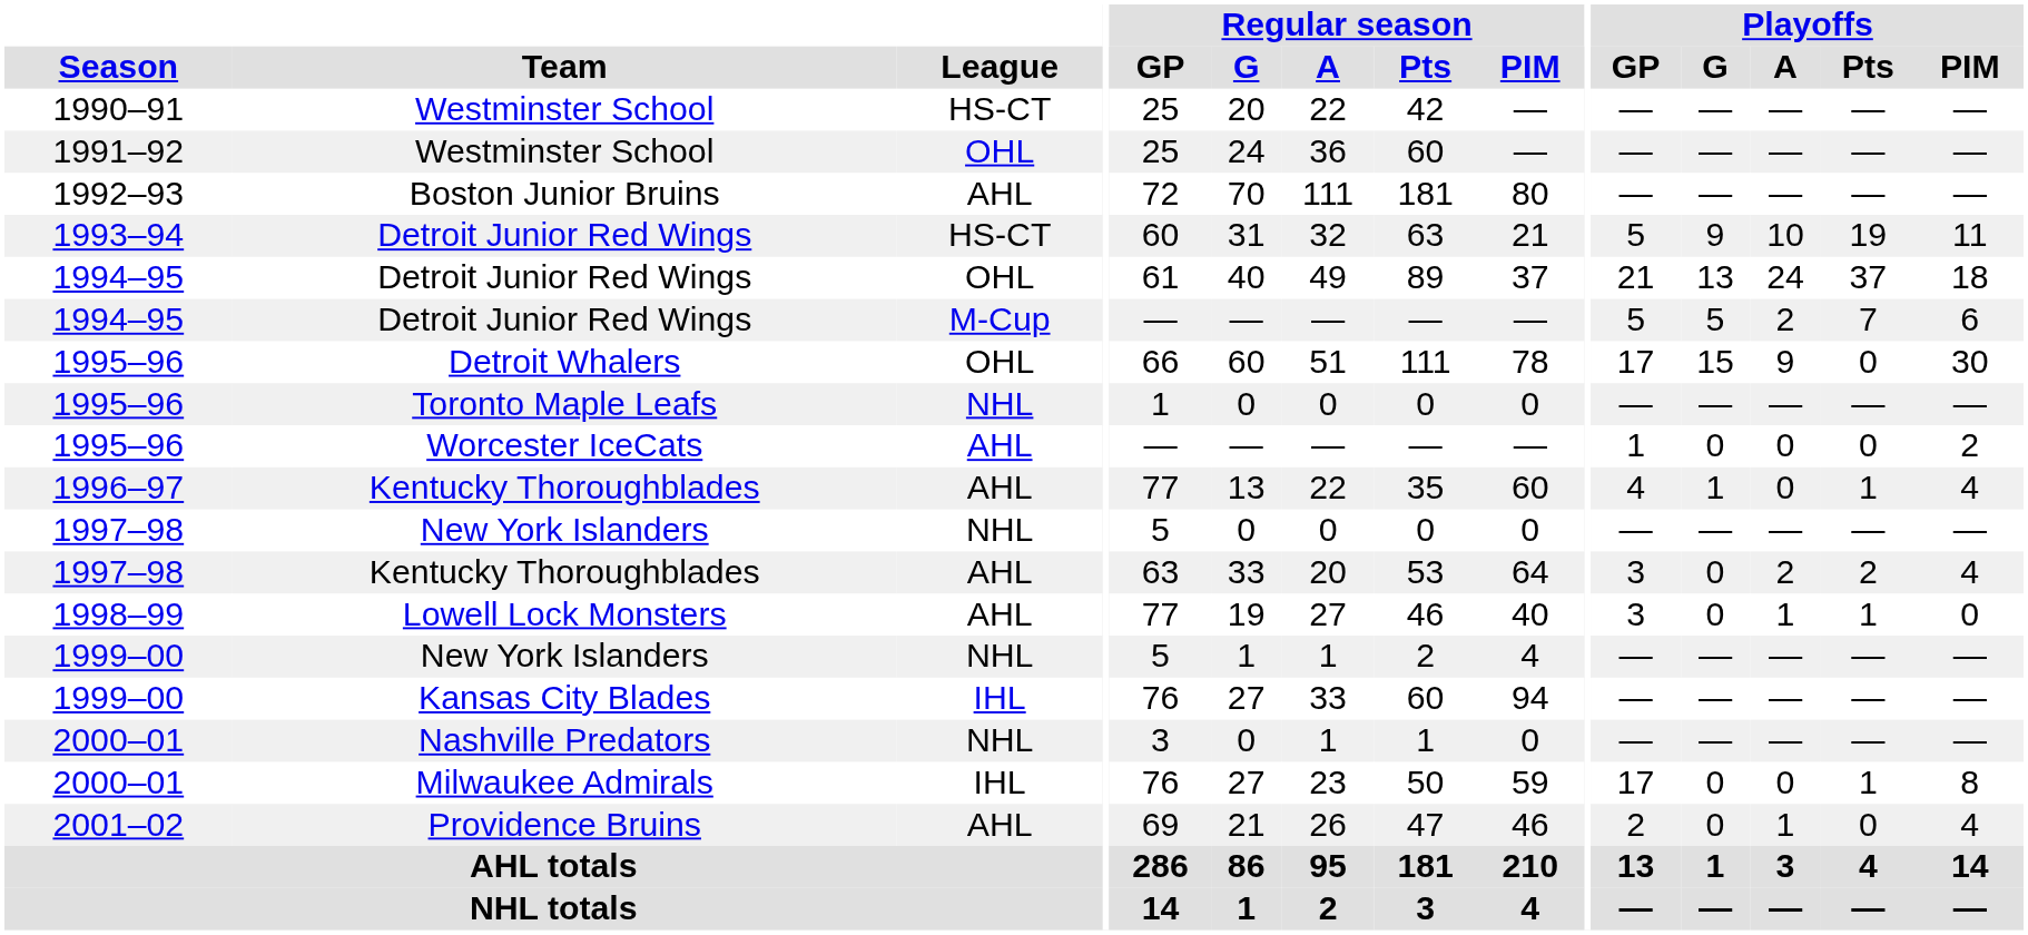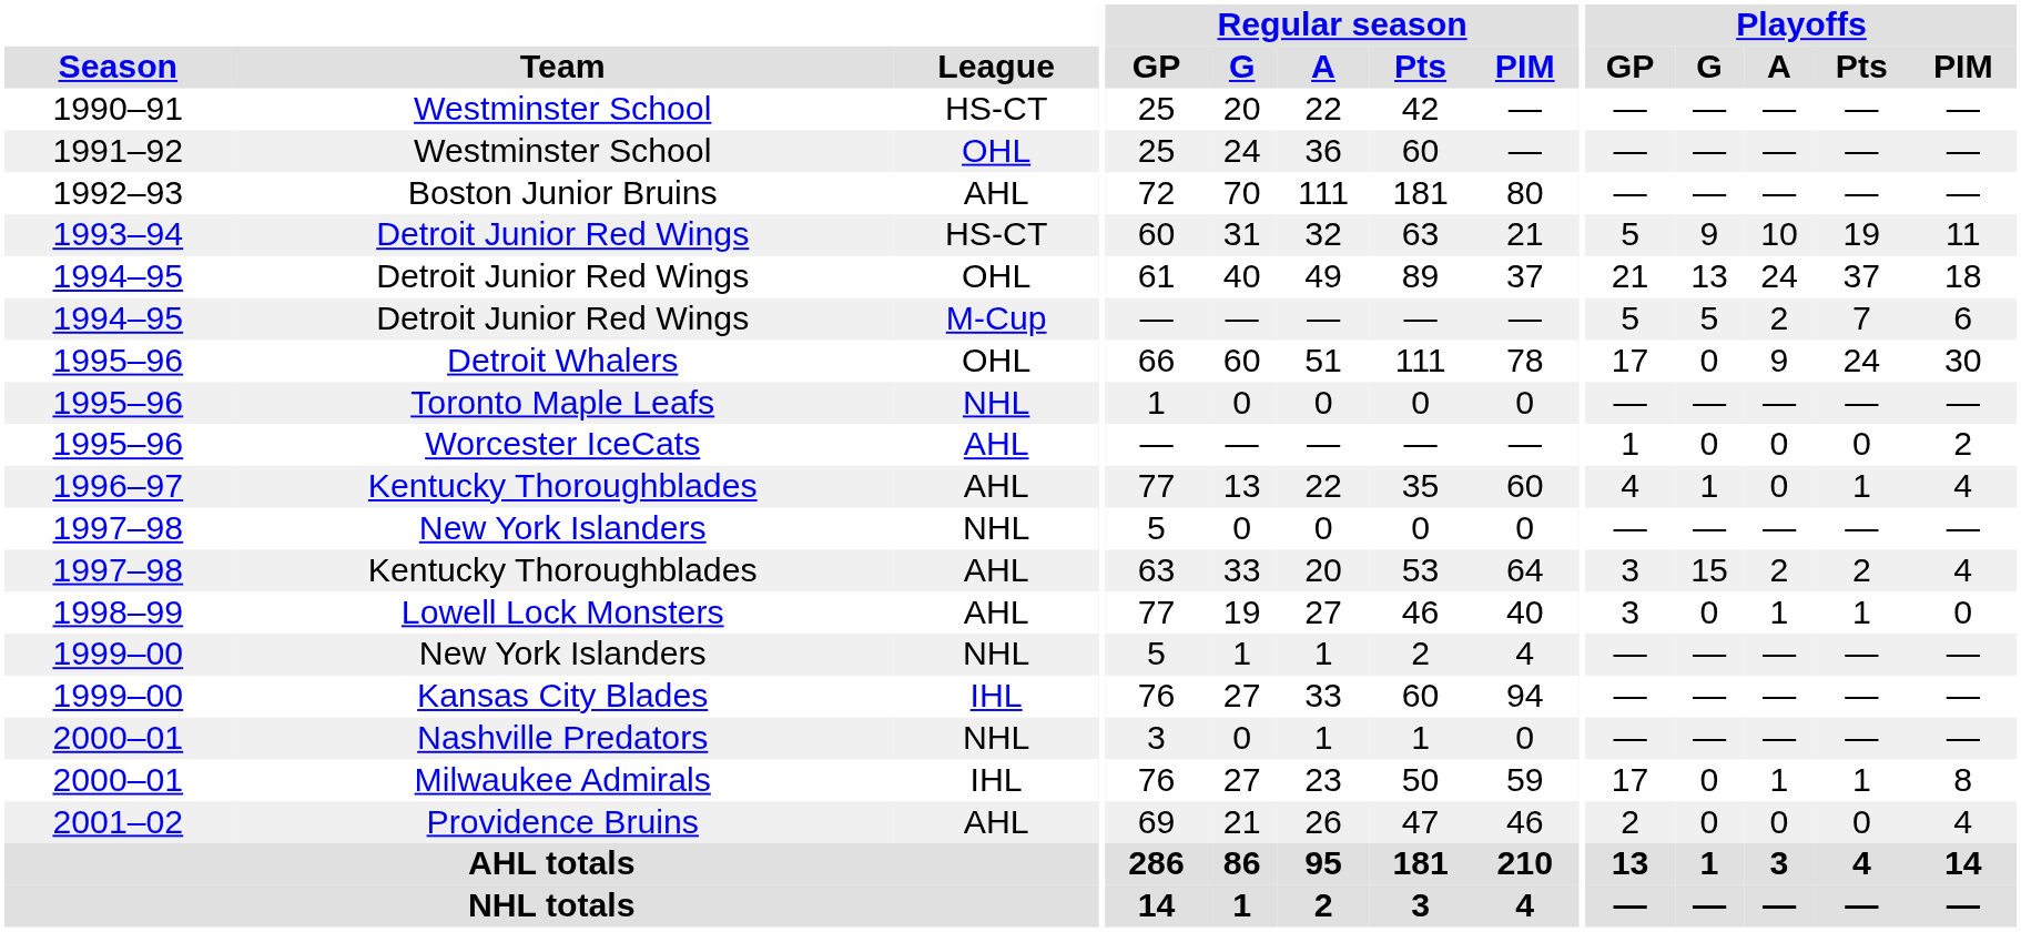Detroit Whalers | Playoffs / G: 15 -> 0
Detroit Whalers | Playoffs / Pts: 0 -> 24
1997–98 / Kentucky Thoroughblades | Playoffs / G: 0 -> 15
Milwaukee Admirals | Playoffs / A: 0 -> 1
Providence Bruins | Playoffs / A: 1 -> 0
